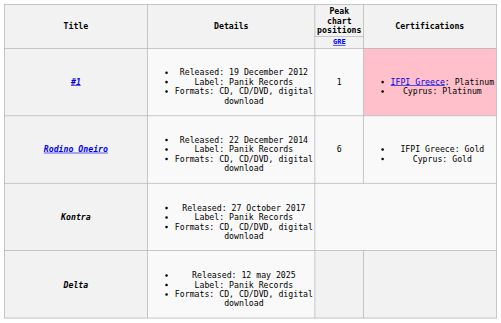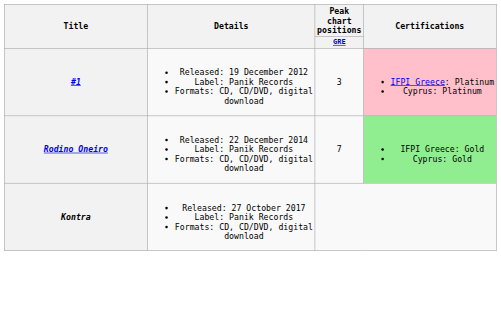#1 | Peak chart positions / GRE: 1 -> 3
Rodino Oneiro | Peak chart positions / GRE: 6 -> 7
Rodino Oneiro | Certifications: no background -> lightgreen background
- row: Delta | Released: 12 may 2025 Label: Panik Records Formats: CD, CD/DVD, digital download
